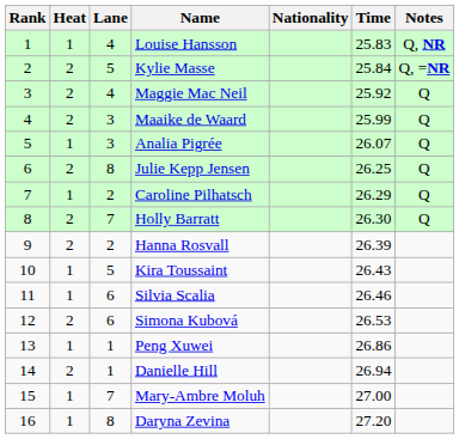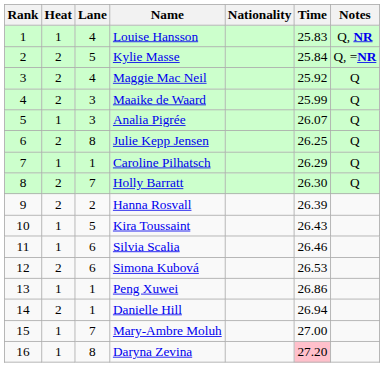Caroline Pilhatsch | Lane: 2 -> 1
Daryna Zevina | Time: no background -> pink background
